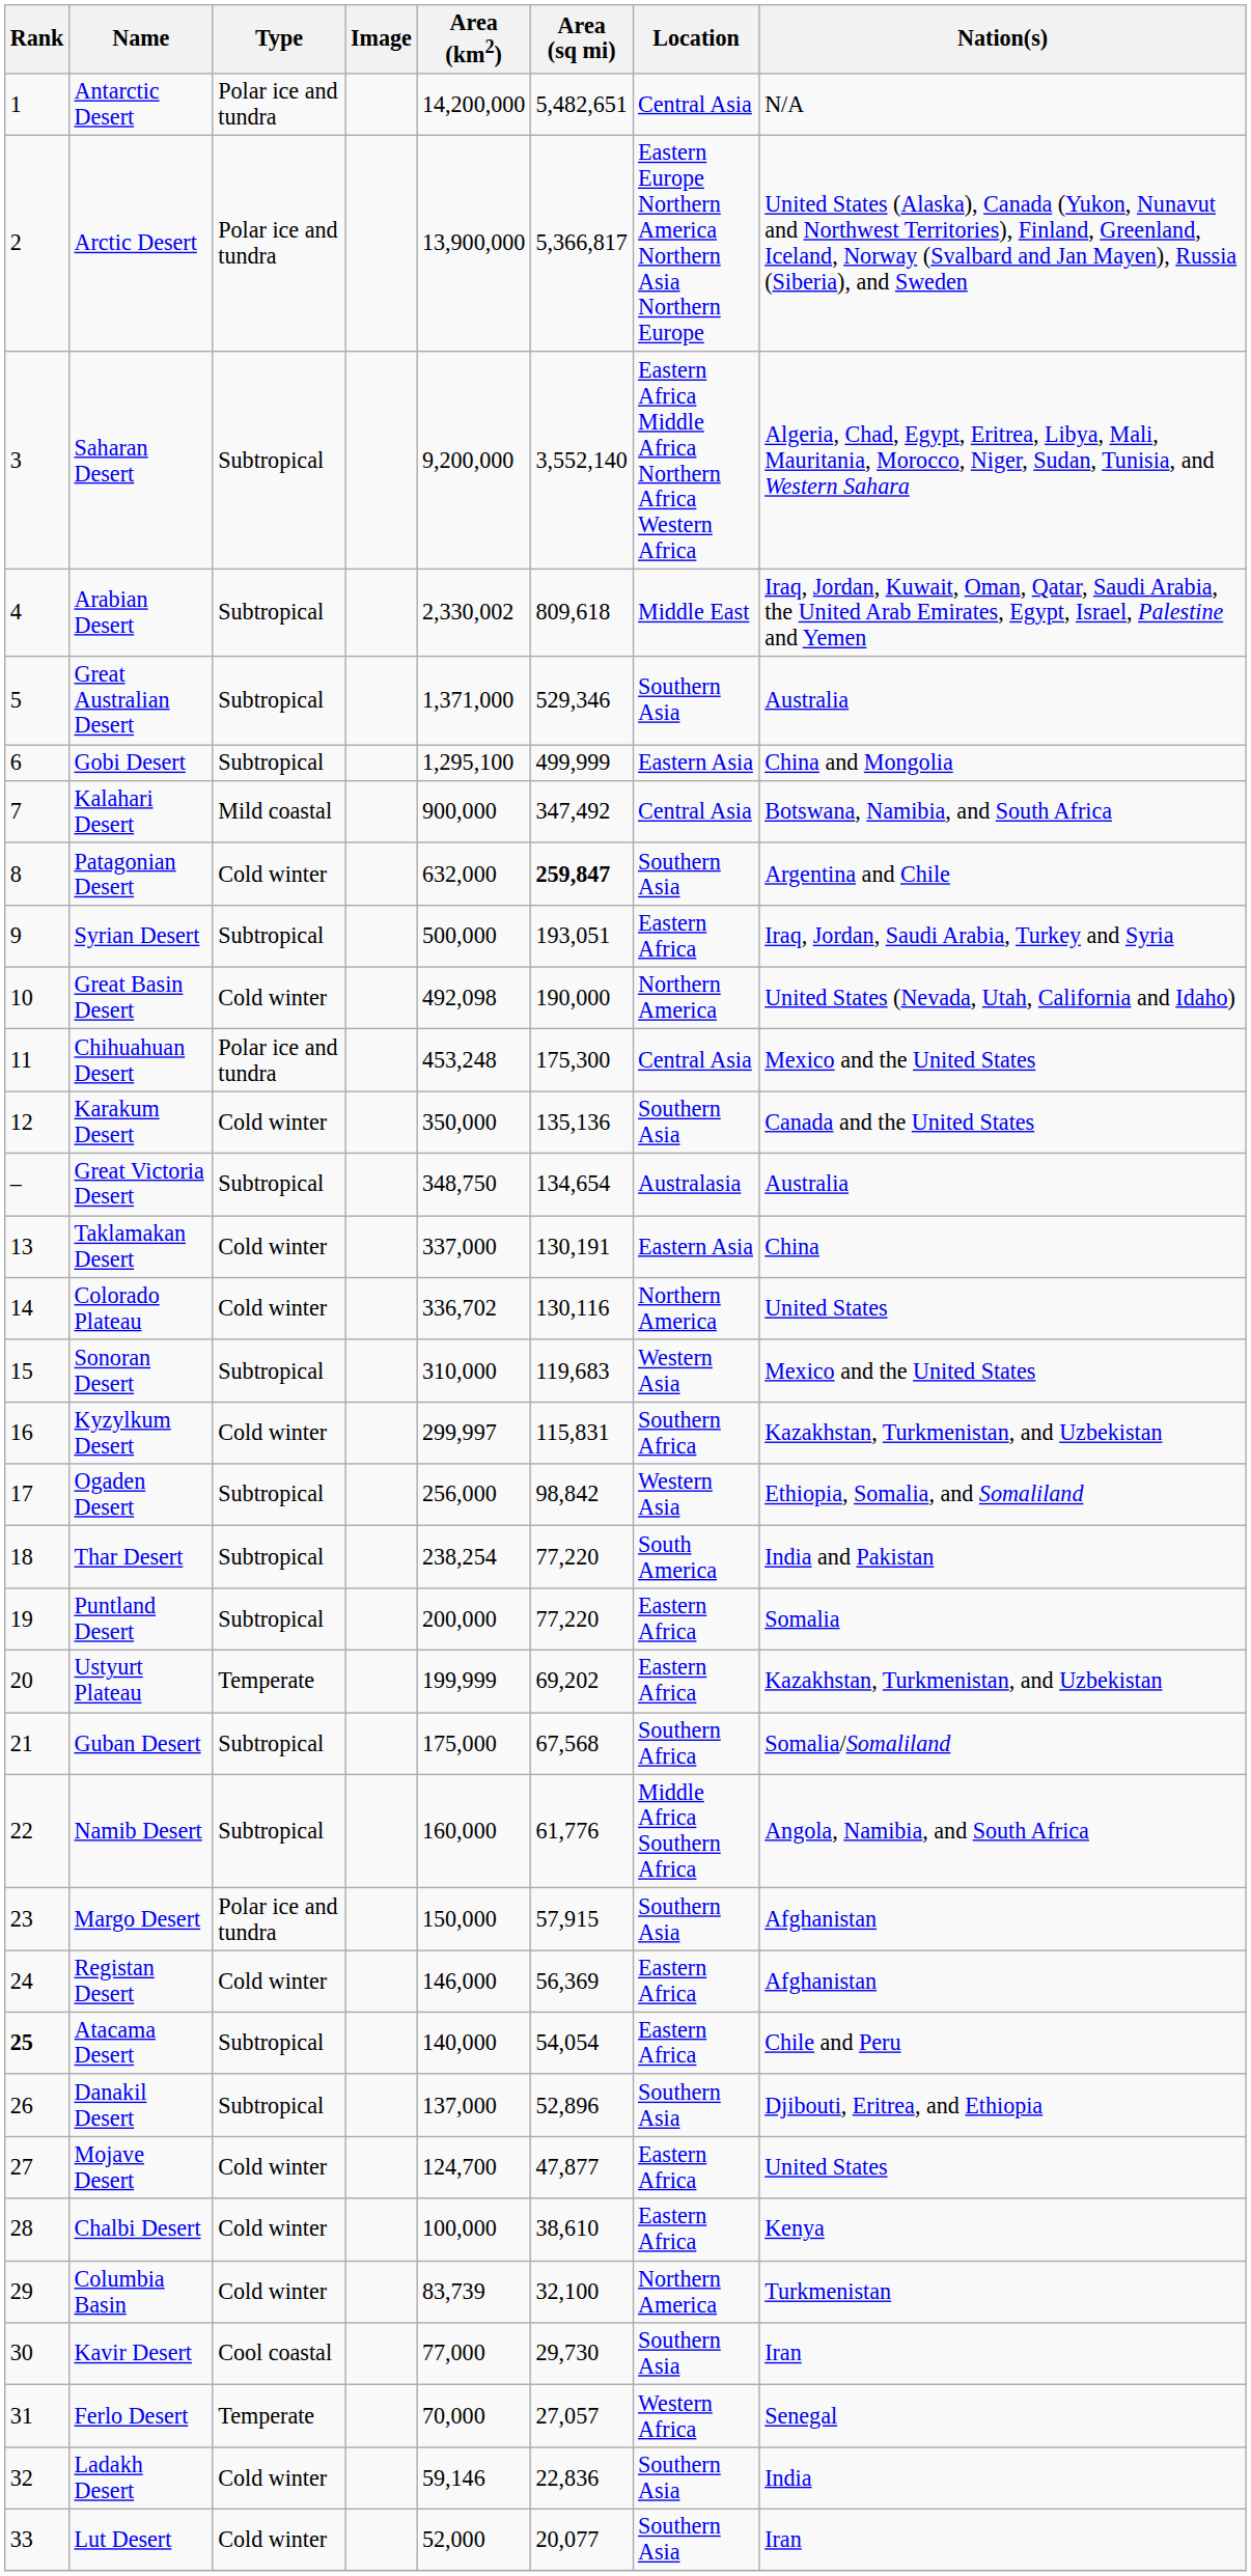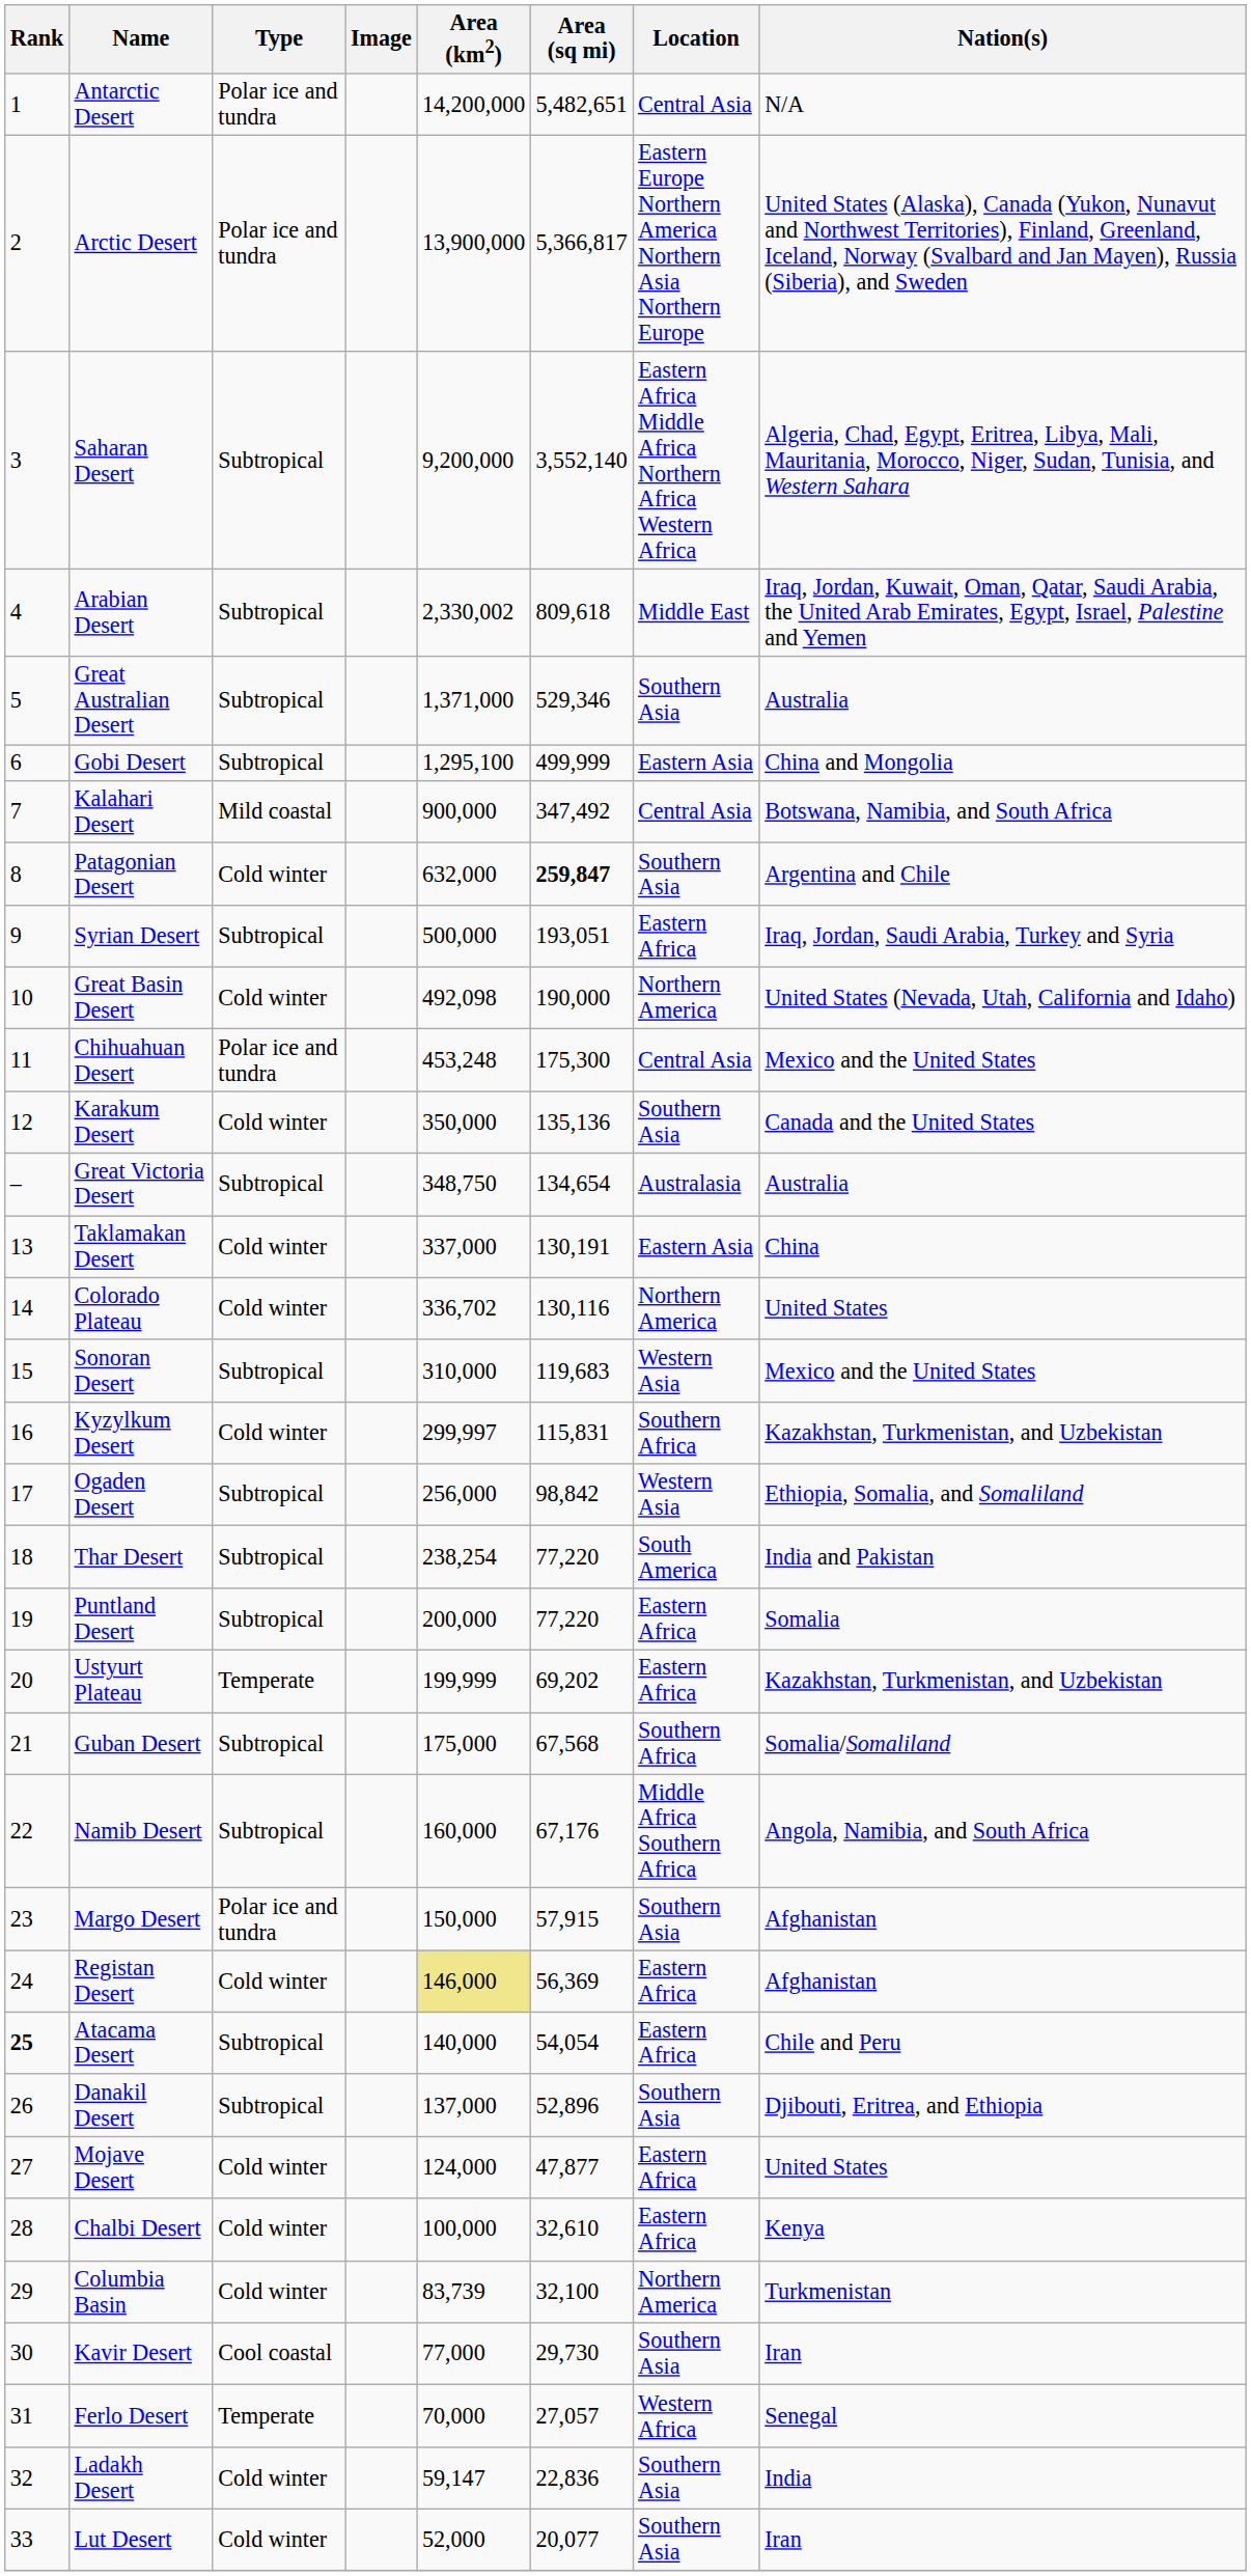Namib Desert | Area (sq mi): 61,776 -> 67,176
Registan Desert | Area (km2): no background -> khaki background
Mojave Desert | Area (km2): 124,700 -> 124,000
Chalbi Desert | Area (sq mi): 38,610 -> 32,610
Ladakh Desert | Area (km2): 59,146 -> 59,147
